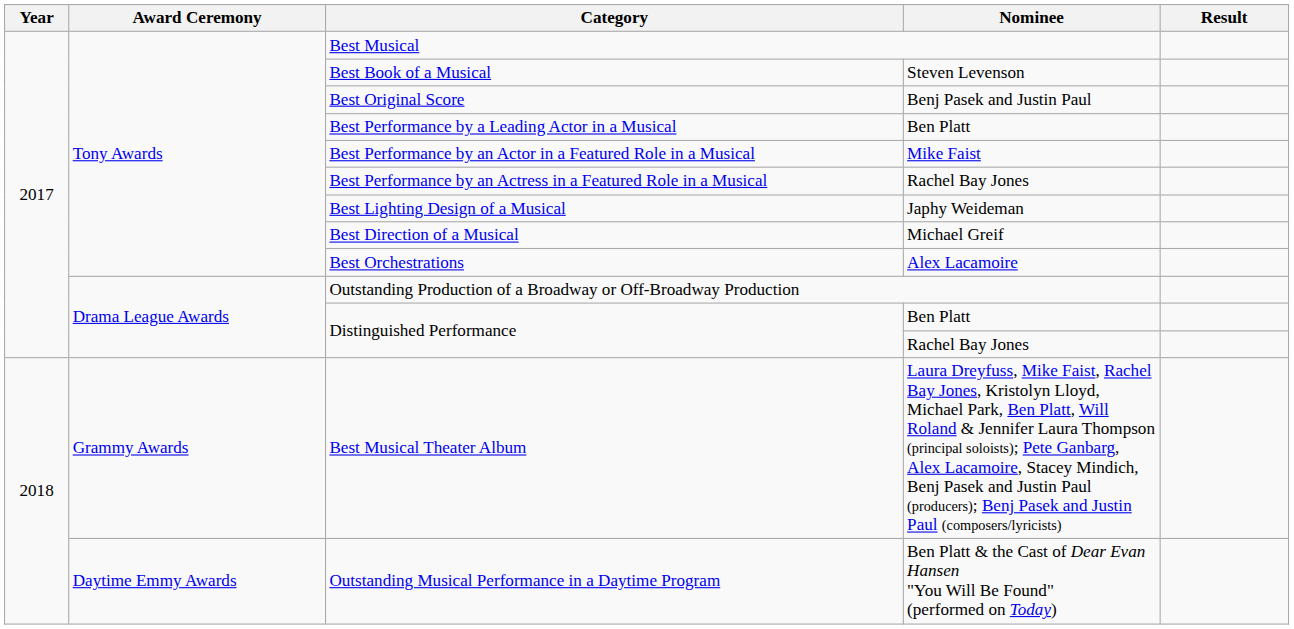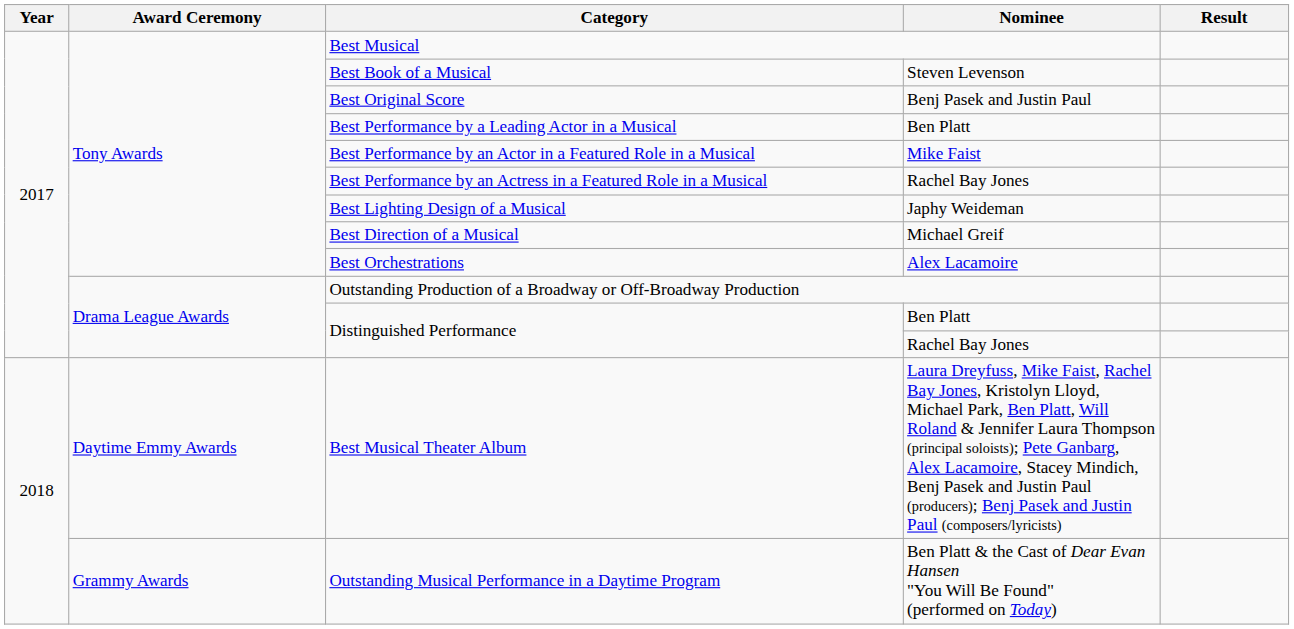Best Musical Theater Album | Award Ceremony: Grammy Awards -> Daytime Emmy Awards
Outstanding Musical Performance in a Daytime Program | Award Ceremony: Daytime Emmy Awards -> Grammy Awards
